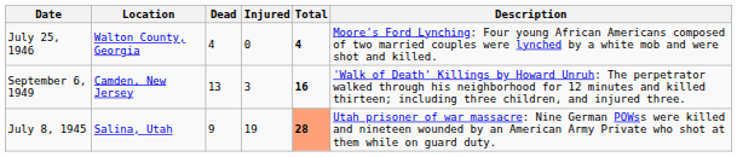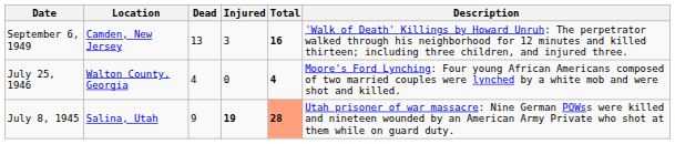rows swapped: September 6, 1949 <-> July 25, 1946
July 8, 1945 | Injured: normal -> bold
